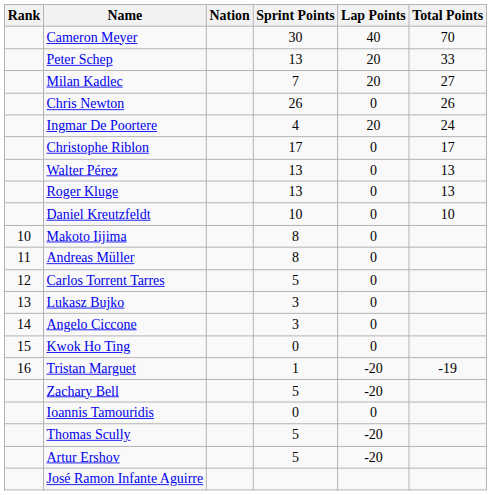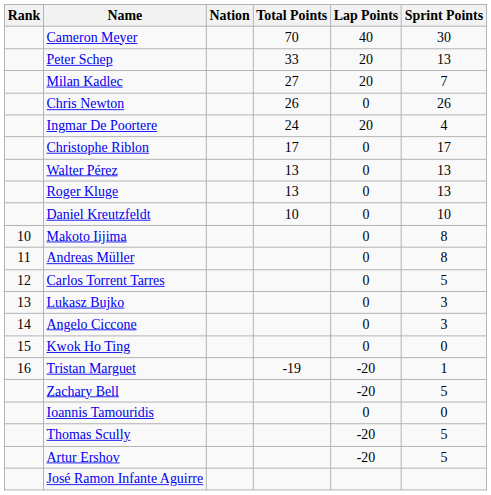columns swapped: Sprint Points <-> Total Points
